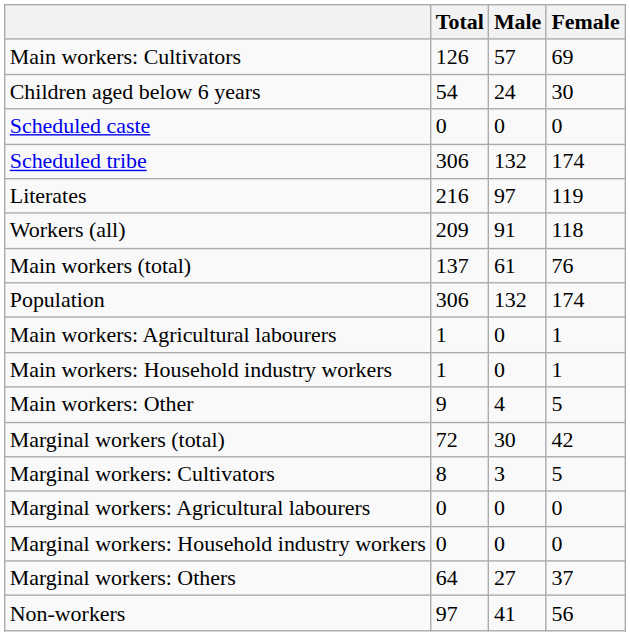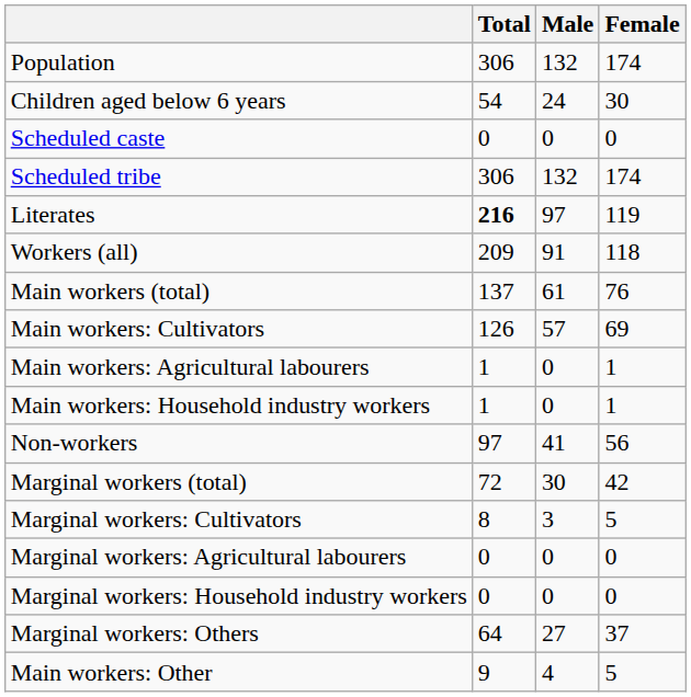rows swapped: Population <-> Main workers: Cultivators
Literates | Total: normal -> bold
rows swapped: Main workers: Other <-> Non-workers
